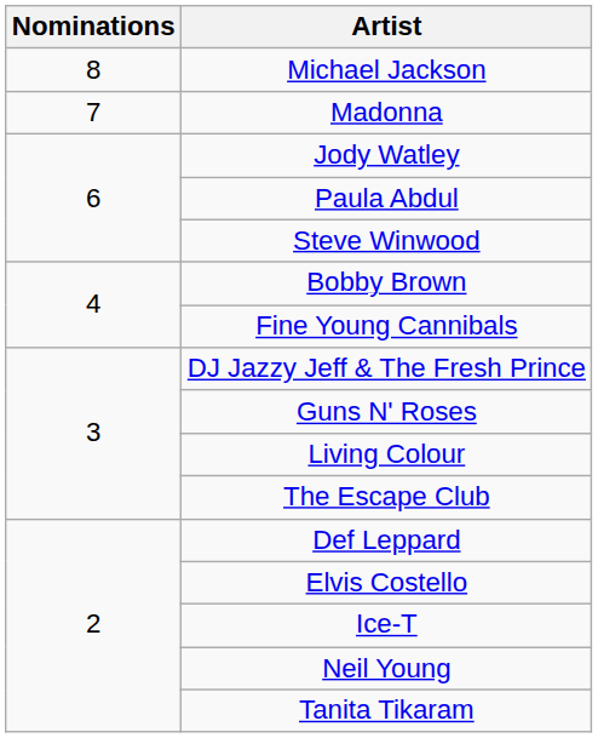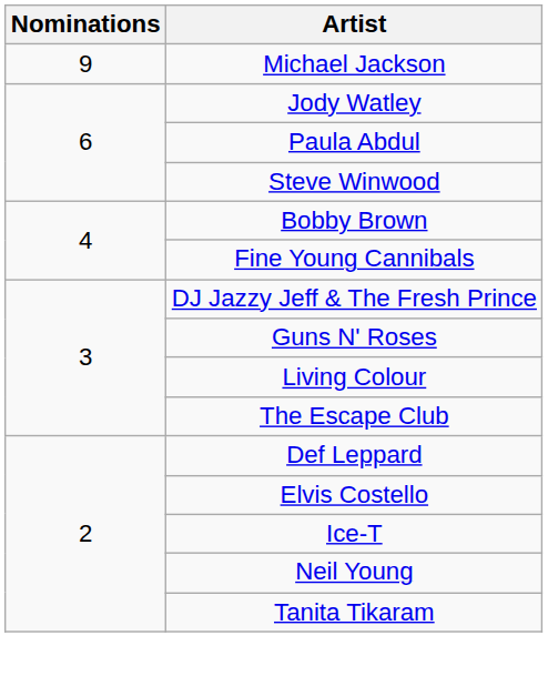Michael Jackson | Nominations: 8 -> 9
- row: 7 | Madonna
